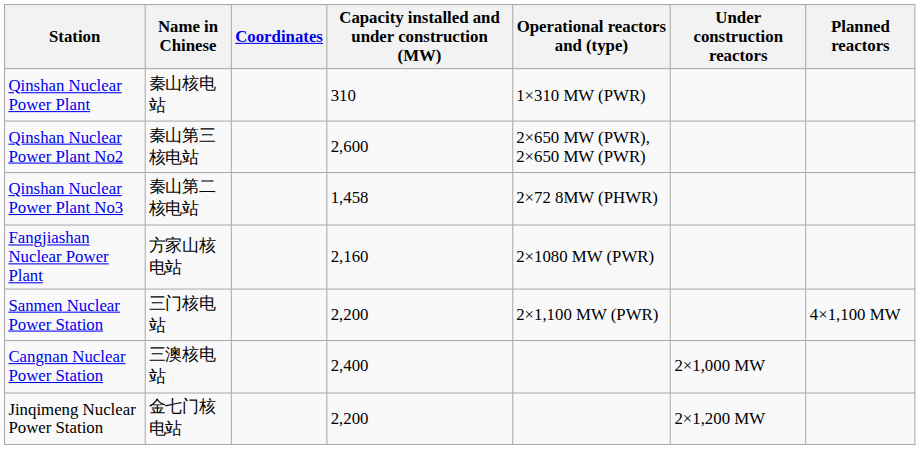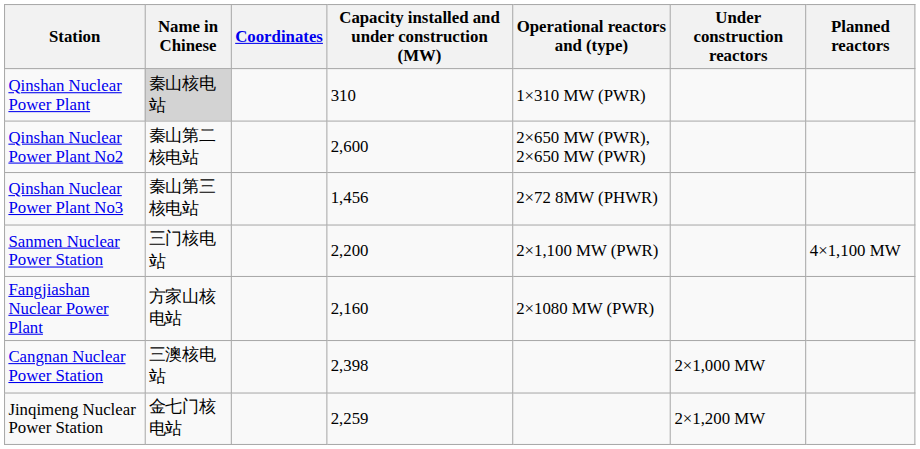Qinshan Nuclear Power Plant | Name in Chinese: no background -> lightgrey background
Qinshan Nuclear Power Plant No2 | Name in Chinese: 秦山第三核电站 -> 秦山第二核电站
Qinshan Nuclear Power Plant No3 | Name in Chinese: 秦山第二核电站 -> 秦山第三核电站
Qinshan Nuclear Power Plant No3 | Capacity installed and under construction (MW): 1,458 -> 1,456
rows swapped: Sanmen Nuclear Power Station <-> Fangjiashan Nuclear Power Plant
Cangnan Nuclear Power Station | Capacity installed and under construction (MW): 2,400 -> 2,398
Jinqimeng Nuclear Power Station | Capacity installed and under construction (MW): 2,200 -> 2,259
